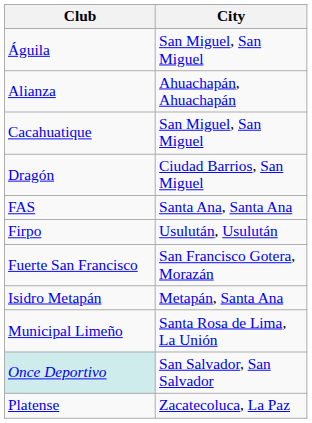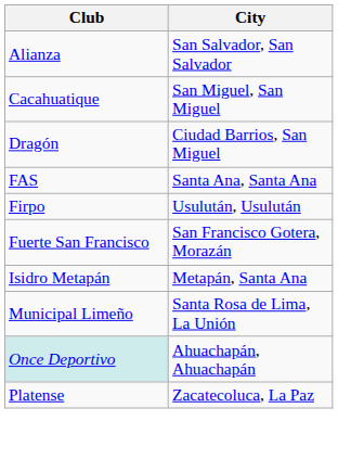- row: Águila | San Miguel, San Miguel
Alianza | City: Ahuachapán, Ahuachapán -> San Salvador, San Salvador
Once Deportivo | City: San Salvador, San Salvador -> Ahuachapán, Ahuachapán
